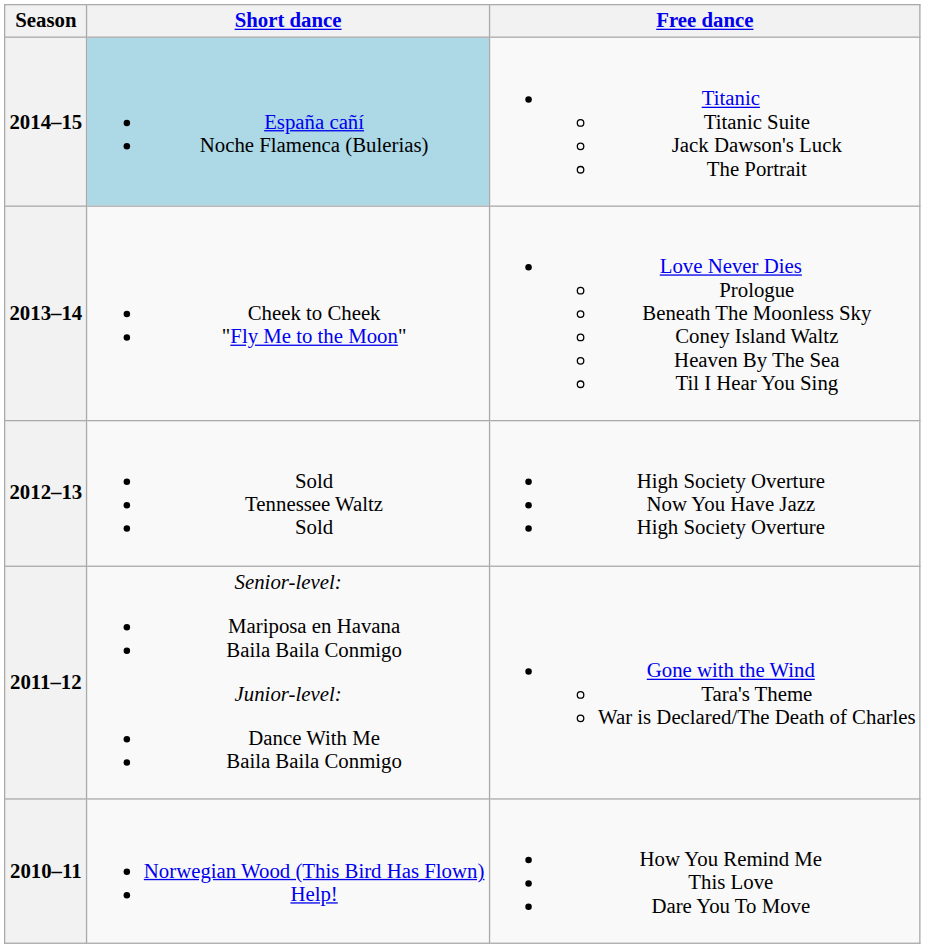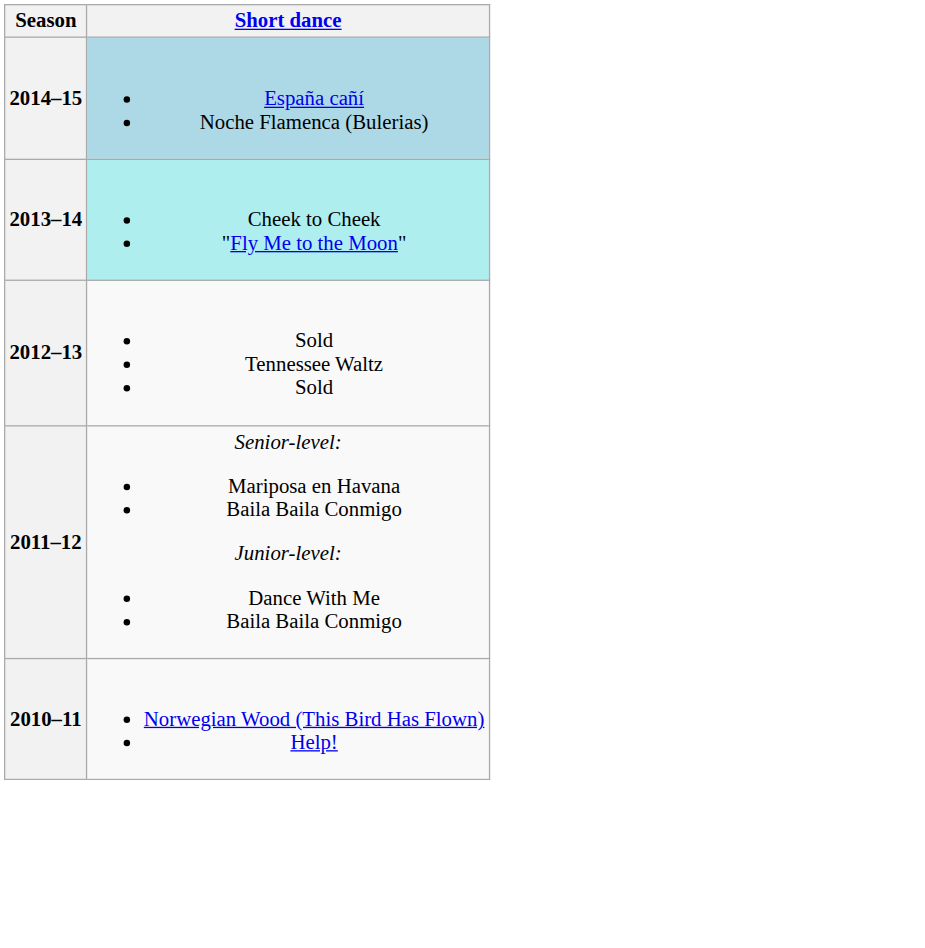- column: Free dance | Titanic Titanic Suite Jack Dawson's Luck The Portrait | Love Never Dies Prologue Beneath The Moonless Sky Coney Island Waltz Heaven By The Sea Til I Hear You Sing | High Society Overture Now You Have Jazz High Society Overture | Gone with the Wind Tara's Theme War is Declared/The Death of Charles | How You Remind Me This Love Dare You To Move
2013–14 | Short dance: no background -> paleturquoise background
